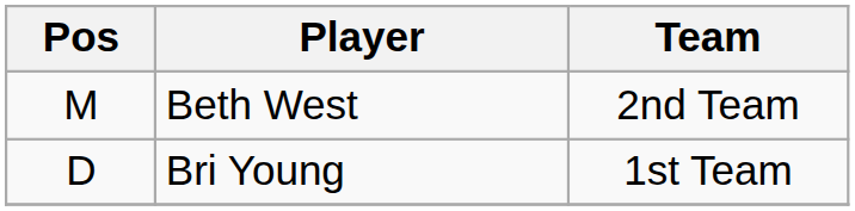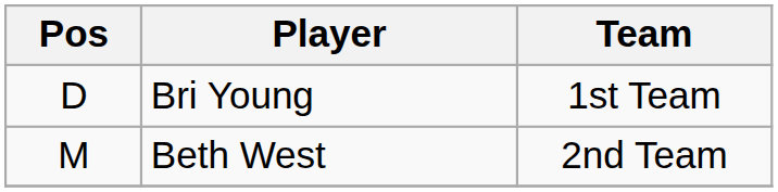rows swapped: Bri Young <-> Beth West
